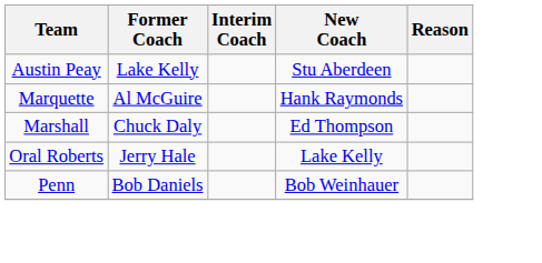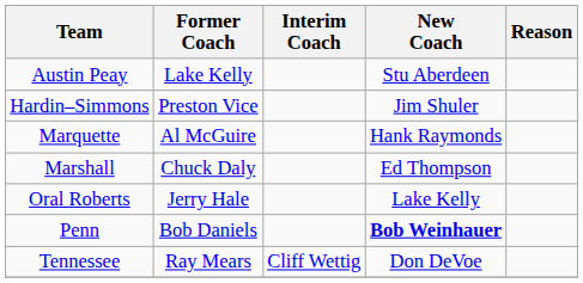+ row: Hardin–Simmons | Preston Vice | Jim Shuler
Penn | New Coach: normal -> bold
+ row: Tennessee | Ray Mears | Cliff Wettig | Don DeVoe
